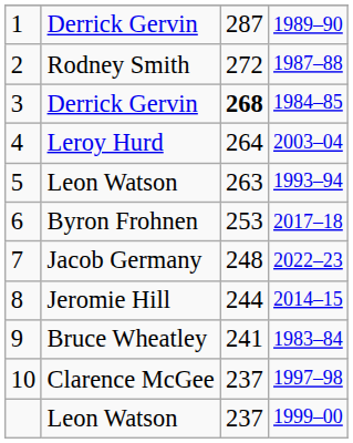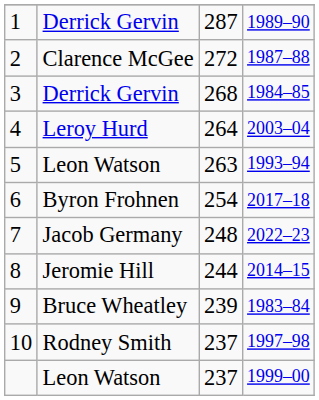2 | column 2: Rodney Smith -> Clarence McGee
3 | column 3: bold -> normal
6 | column 3: 253 -> 254
9 | column 3: 241 -> 239
10 | column 2: Clarence McGee -> Rodney Smith
